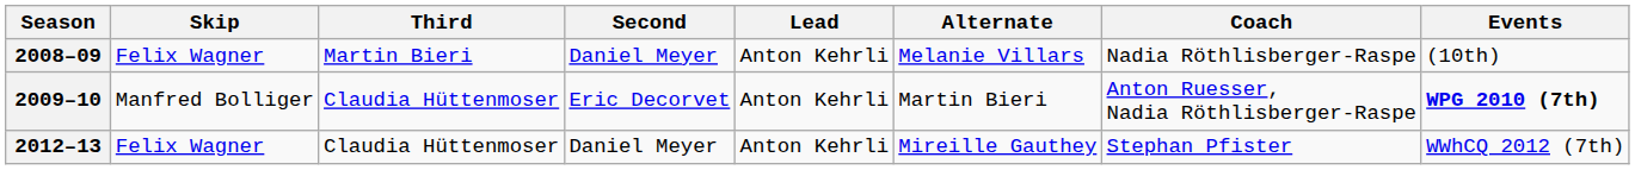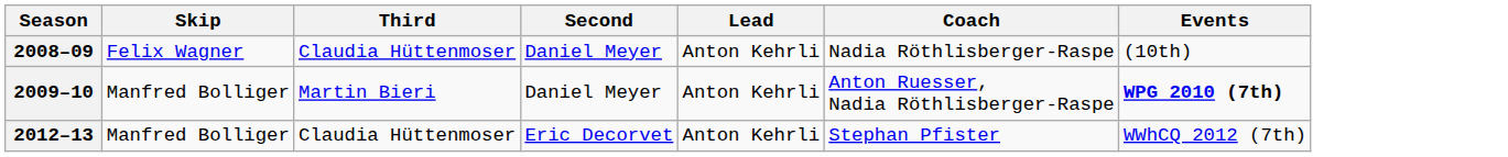- column: Alternate | Melanie Villars | Martin Bieri | Mireille Gauthey
2008–09 | Third: Martin Bieri -> Claudia Hüttenmoser
2009–10 | Third: Claudia Hüttenmoser -> Martin Bieri
2009–10 | Second: Eric Decorvet -> Daniel Meyer
2012–13 | Skip: Felix Wagner -> Manfred Bolliger
2012–13 | Second: Daniel Meyer -> Eric Decorvet
